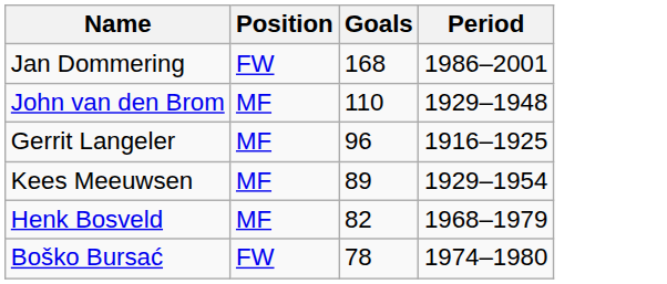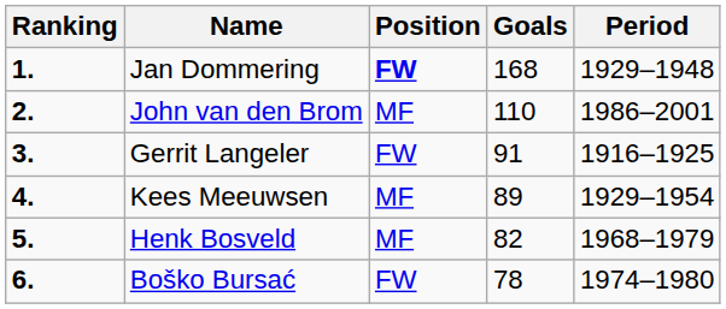+ column: Ranking | 1. | 2. | 3. | 4. | 5. | 6.
Jan Dommering | Position: normal -> bold
Jan Dommering | Period: 1986–2001 -> 1929–1948
John van den Brom | Period: 1929–1948 -> 1986–2001
Gerrit Langeler | Position: MF -> FW
Gerrit Langeler | Goals: 96 -> 91
